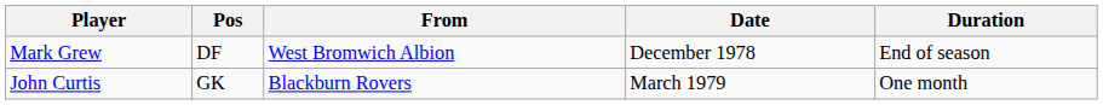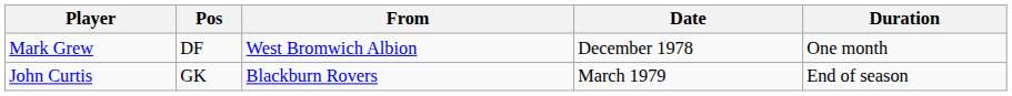Mark Grew | Duration: End of season -> One month
John Curtis | Duration: One month -> End of season
